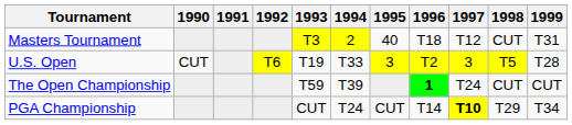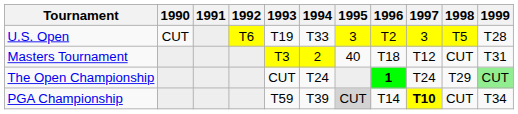rows swapped: Masters Tournament <-> U.S. Open
The Open Championship | 1993: T59 -> CUT
The Open Championship | 1994: T39 -> T24
The Open Championship | 1998: CUT -> T29
The Open Championship | 1999: no background -> lightgreen background
PGA Championship | 1993: CUT -> T59
PGA Championship | 1994: T24 -> T39
PGA Championship | 1995: no background -> lightgrey background
PGA Championship | 1998: T29 -> CUT
